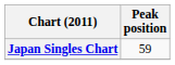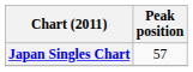Japan Singles Chart | Peak position: 59 -> 57
